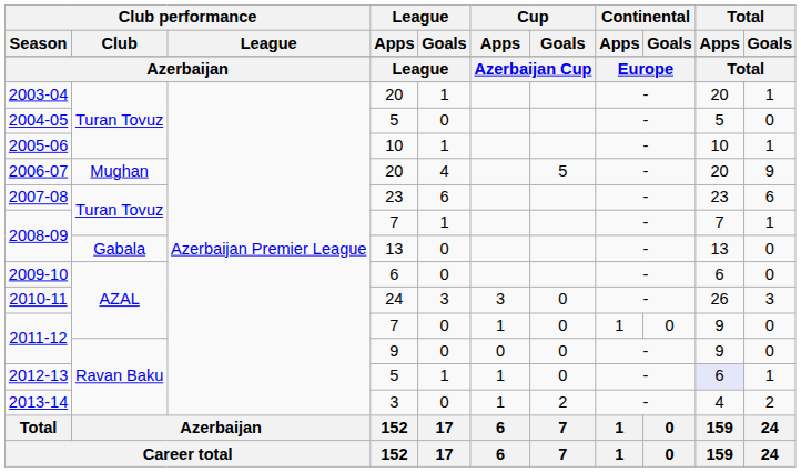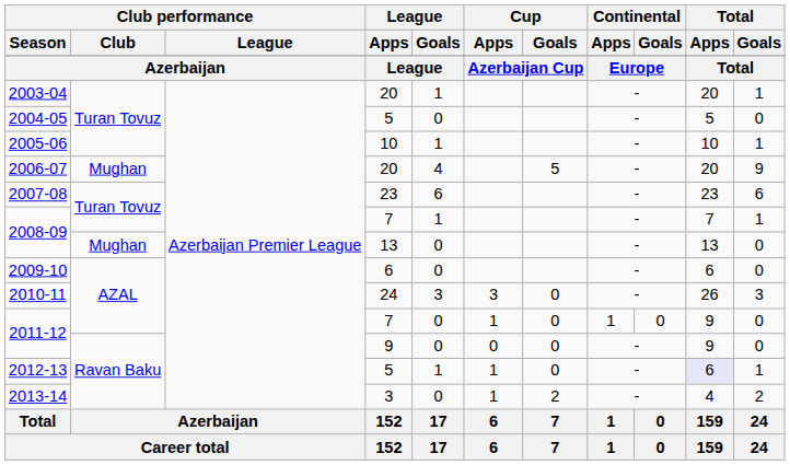2008-09 / 13 | Club performance / Club: Gabala -> Mughan
